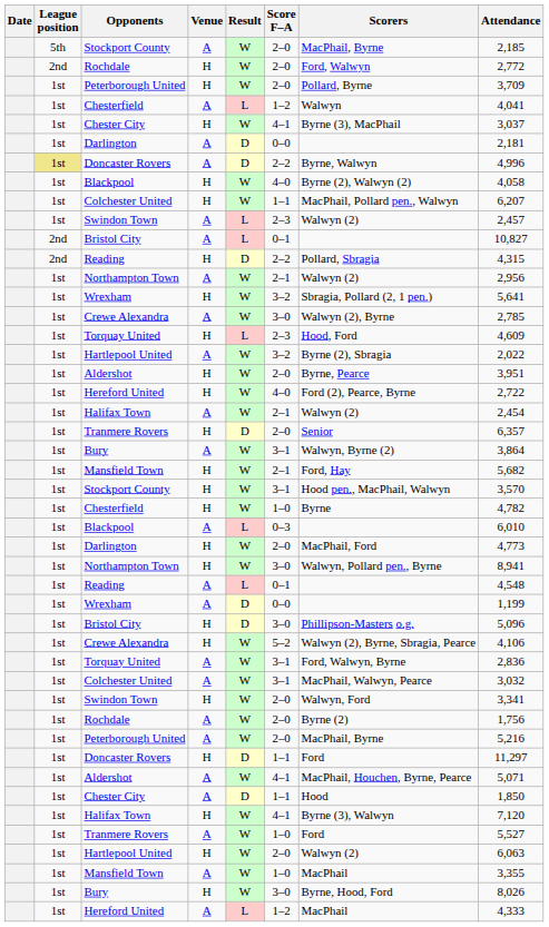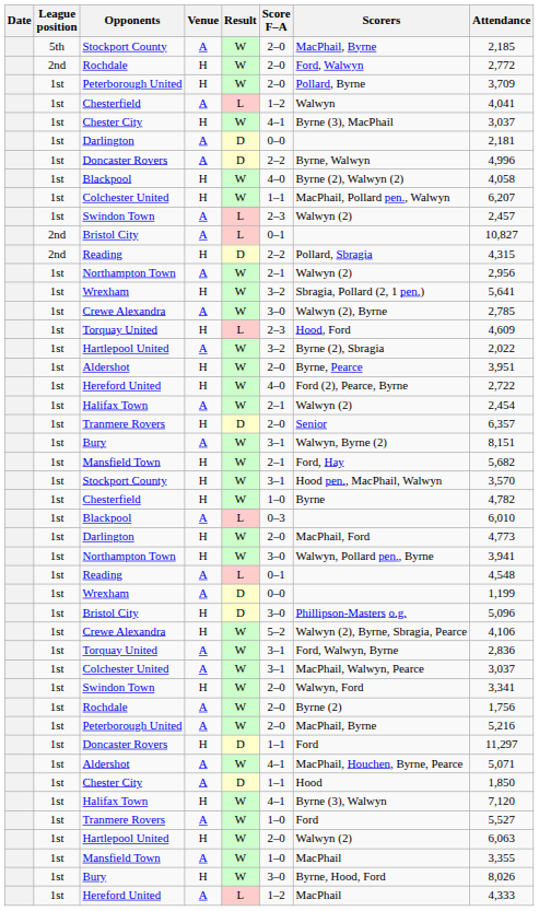Doncaster Rovers / A | League position: khaki background -> no background
Bury / A | Attendance: 3,864 -> 8,151
Northampton Town / H | Attendance: 8,941 -> 3,941
Colchester United / A | Attendance: 3,032 -> 3,037
